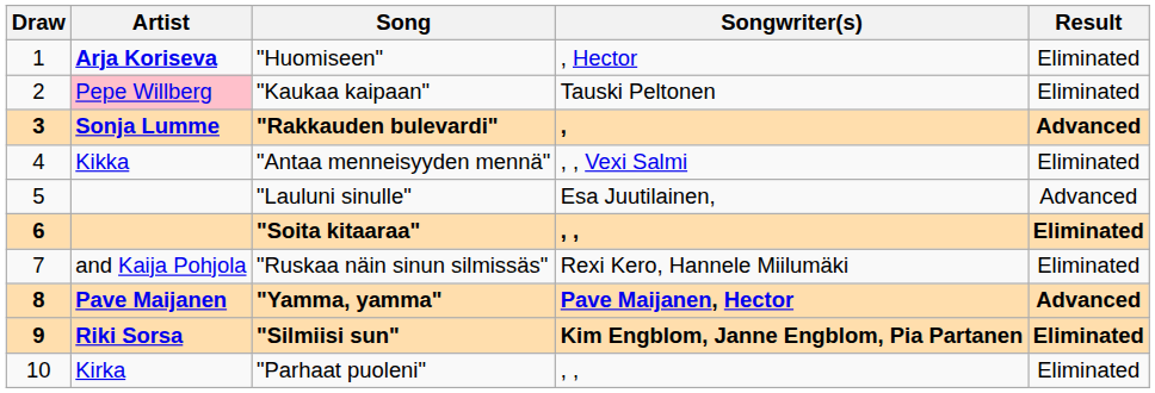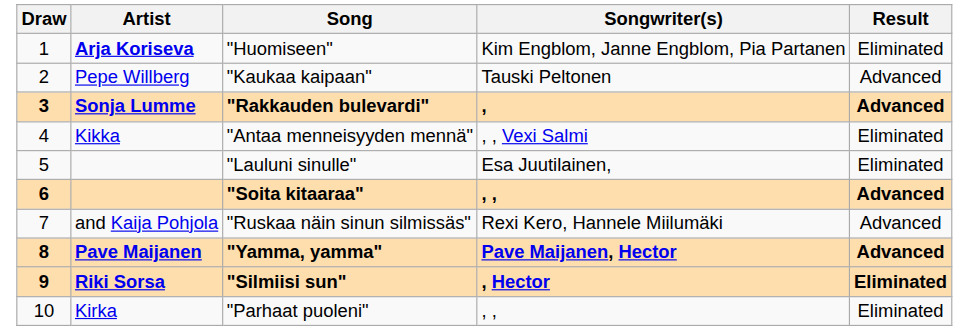"Huomiseen" | Songwriter(s): , Hector -> Kim Engblom, Janne Engblom, Pia Partanen
"Kaukaa kaipaan" | Artist: pink background -> no background
"Kaukaa kaipaan" | Result: Eliminated -> Advanced
"Lauluni sinulle" | Result: Advanced -> Eliminated
"Soita kitaaraa" | Result: Eliminated -> Advanced
"Ruskaa näin sinun silmissäs" | Result: Eliminated -> Advanced
"Silmiisi sun" | Songwriter(s): Kim Engblom, Janne Engblom, Pia Partanen -> , Hector
